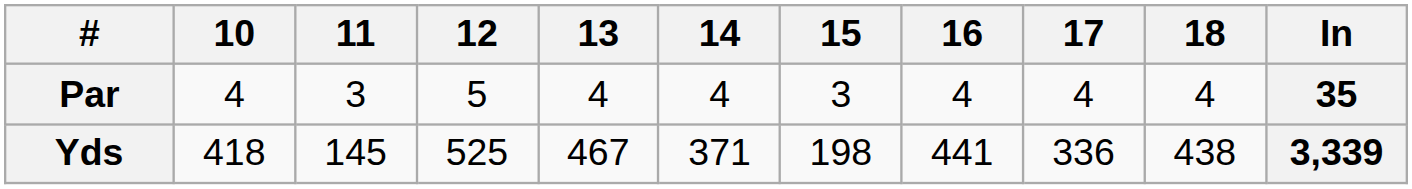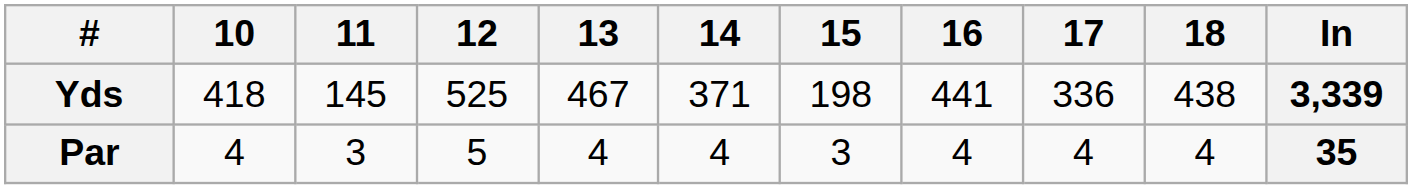rows swapped: Par <-> Yds
